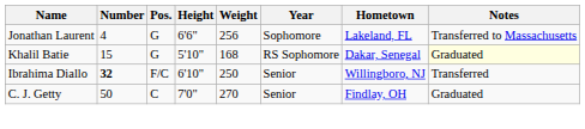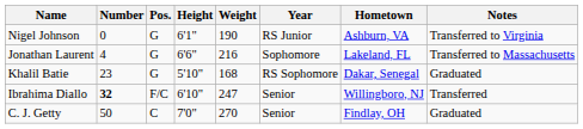+ row: Nigel Johnson | 0 | G | 6'1" | 190 | RS Junior | Ashburn, VA | Transferred to Virginia
Jonathan Laurent | Weight: 256 -> 216
Khalil Batie | Number: 15 -> 23
Khalil Batie | Notes: lightyellow background -> no background
Ibrahima Diallo | Weight: 250 -> 247
